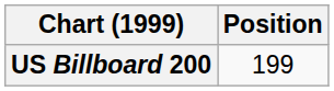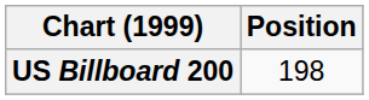US Billboard 200 | Position: 199 -> 198
